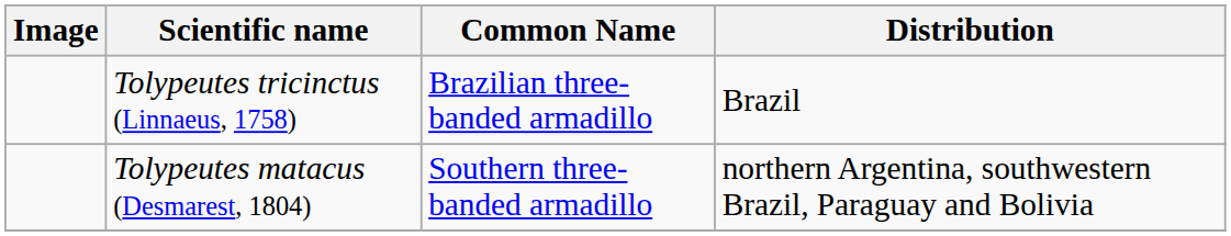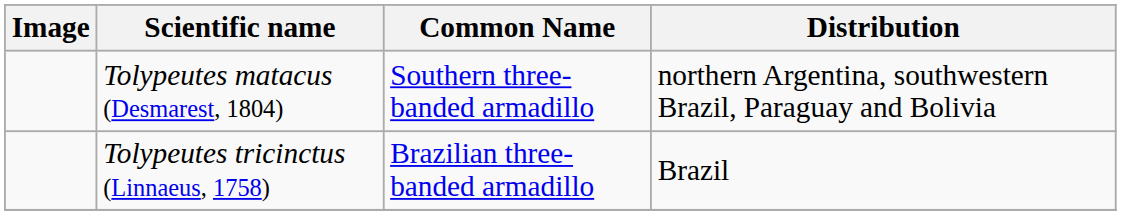rows swapped: Tolypeutes matacus (Desmarest, 1804) <-> Tolypeutes tricinctus (Linnaeus, 1758)
